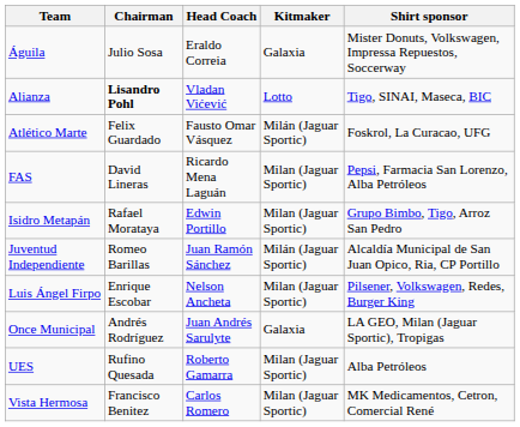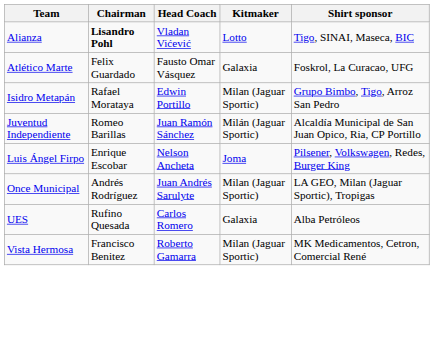- row: Águila | Julio Sosa | Eraldo Correia | Galaxia | Mister Donuts, Volkswagen, Impressa Repuestos, Soccerway
Atlético Marte | Kitmaker: Milán (Jaguar Sportic) -> Galaxia
- row: FAS | David Lineras | Ricardo Mena Laguán | Milan (Jaguar Sportic) | Pepsi, Farmacia San Lorenzo, Alba Petróleos
Luis Ángel Firpo | Kitmaker: Milan (Jaguar Sportic) -> Joma
Once Municipal | Kitmaker: Galaxia -> Milan (Jaguar Sportic)
UES | Head Coach: Roberto Gamarra -> Carlos Romero
UES | Kitmaker: Milan (Jaguar Sportic) -> Galaxia
Vista Hermosa | Head Coach: Carlos Romero -> Roberto Gamarra
